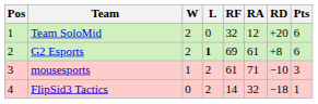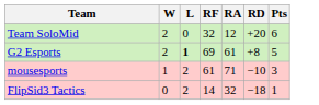- column: Pos | 1 | 2 | 3 | 4
G2 Esports | Pts: 6 -> 5
